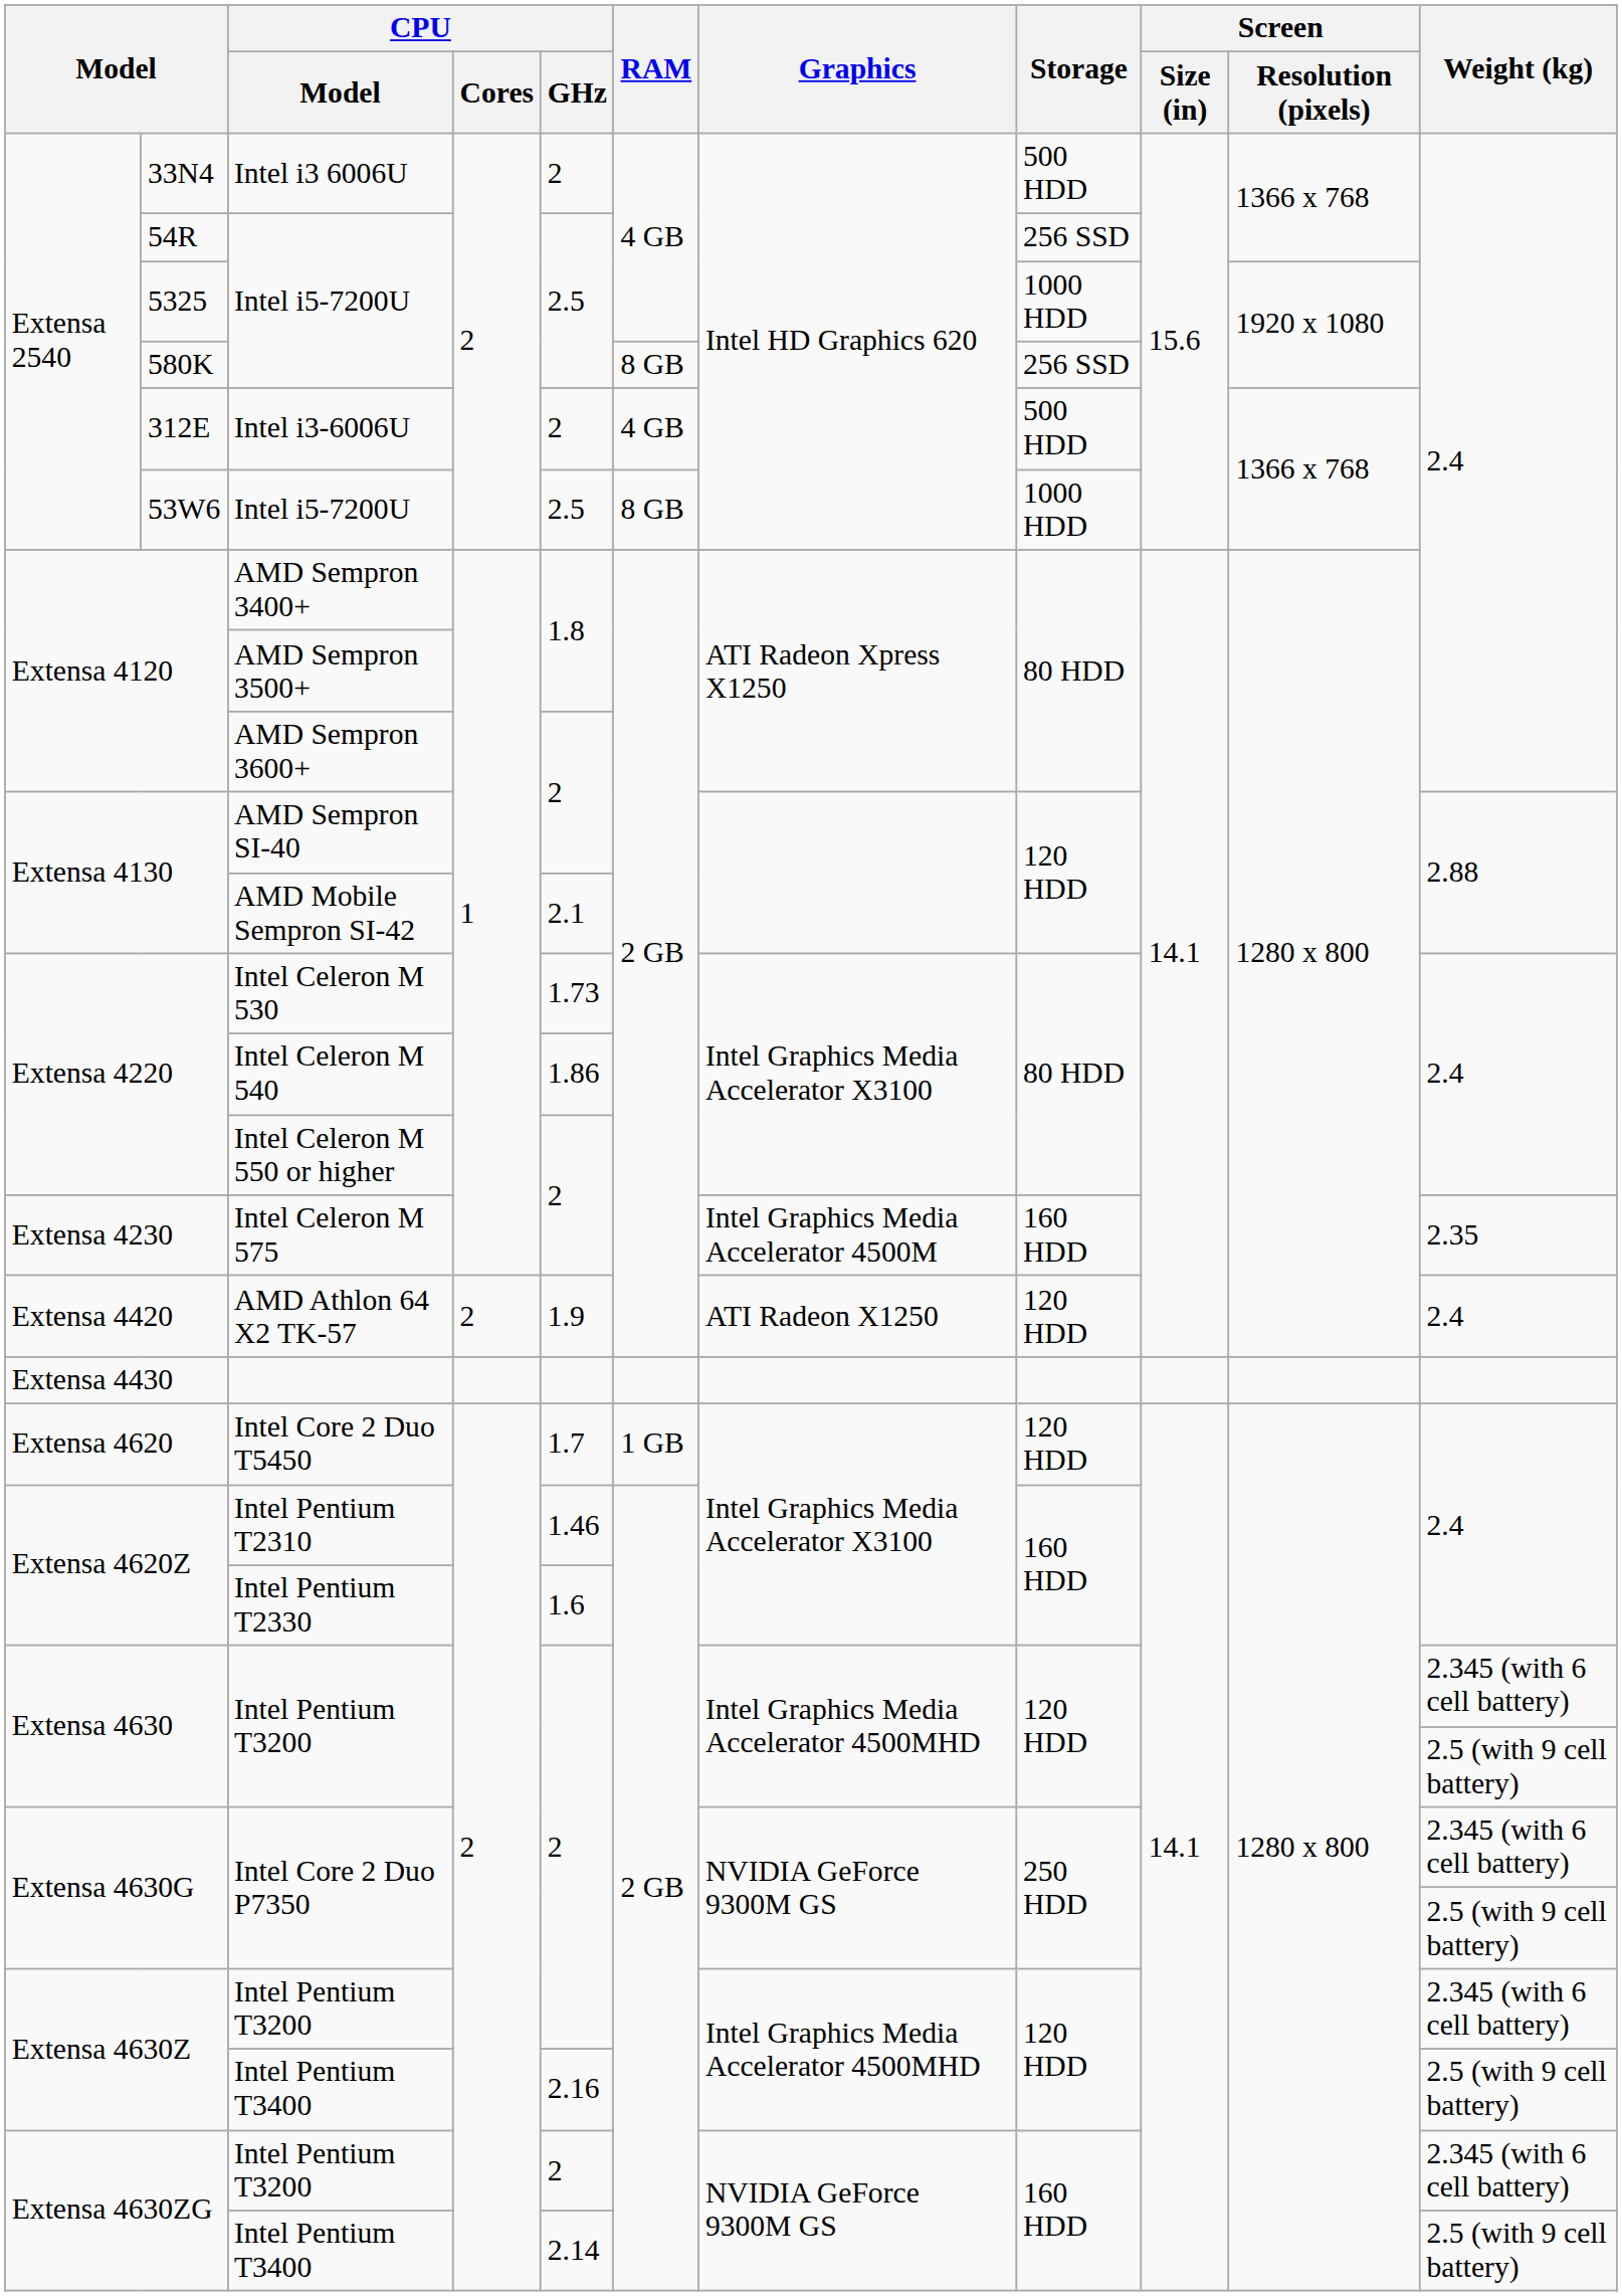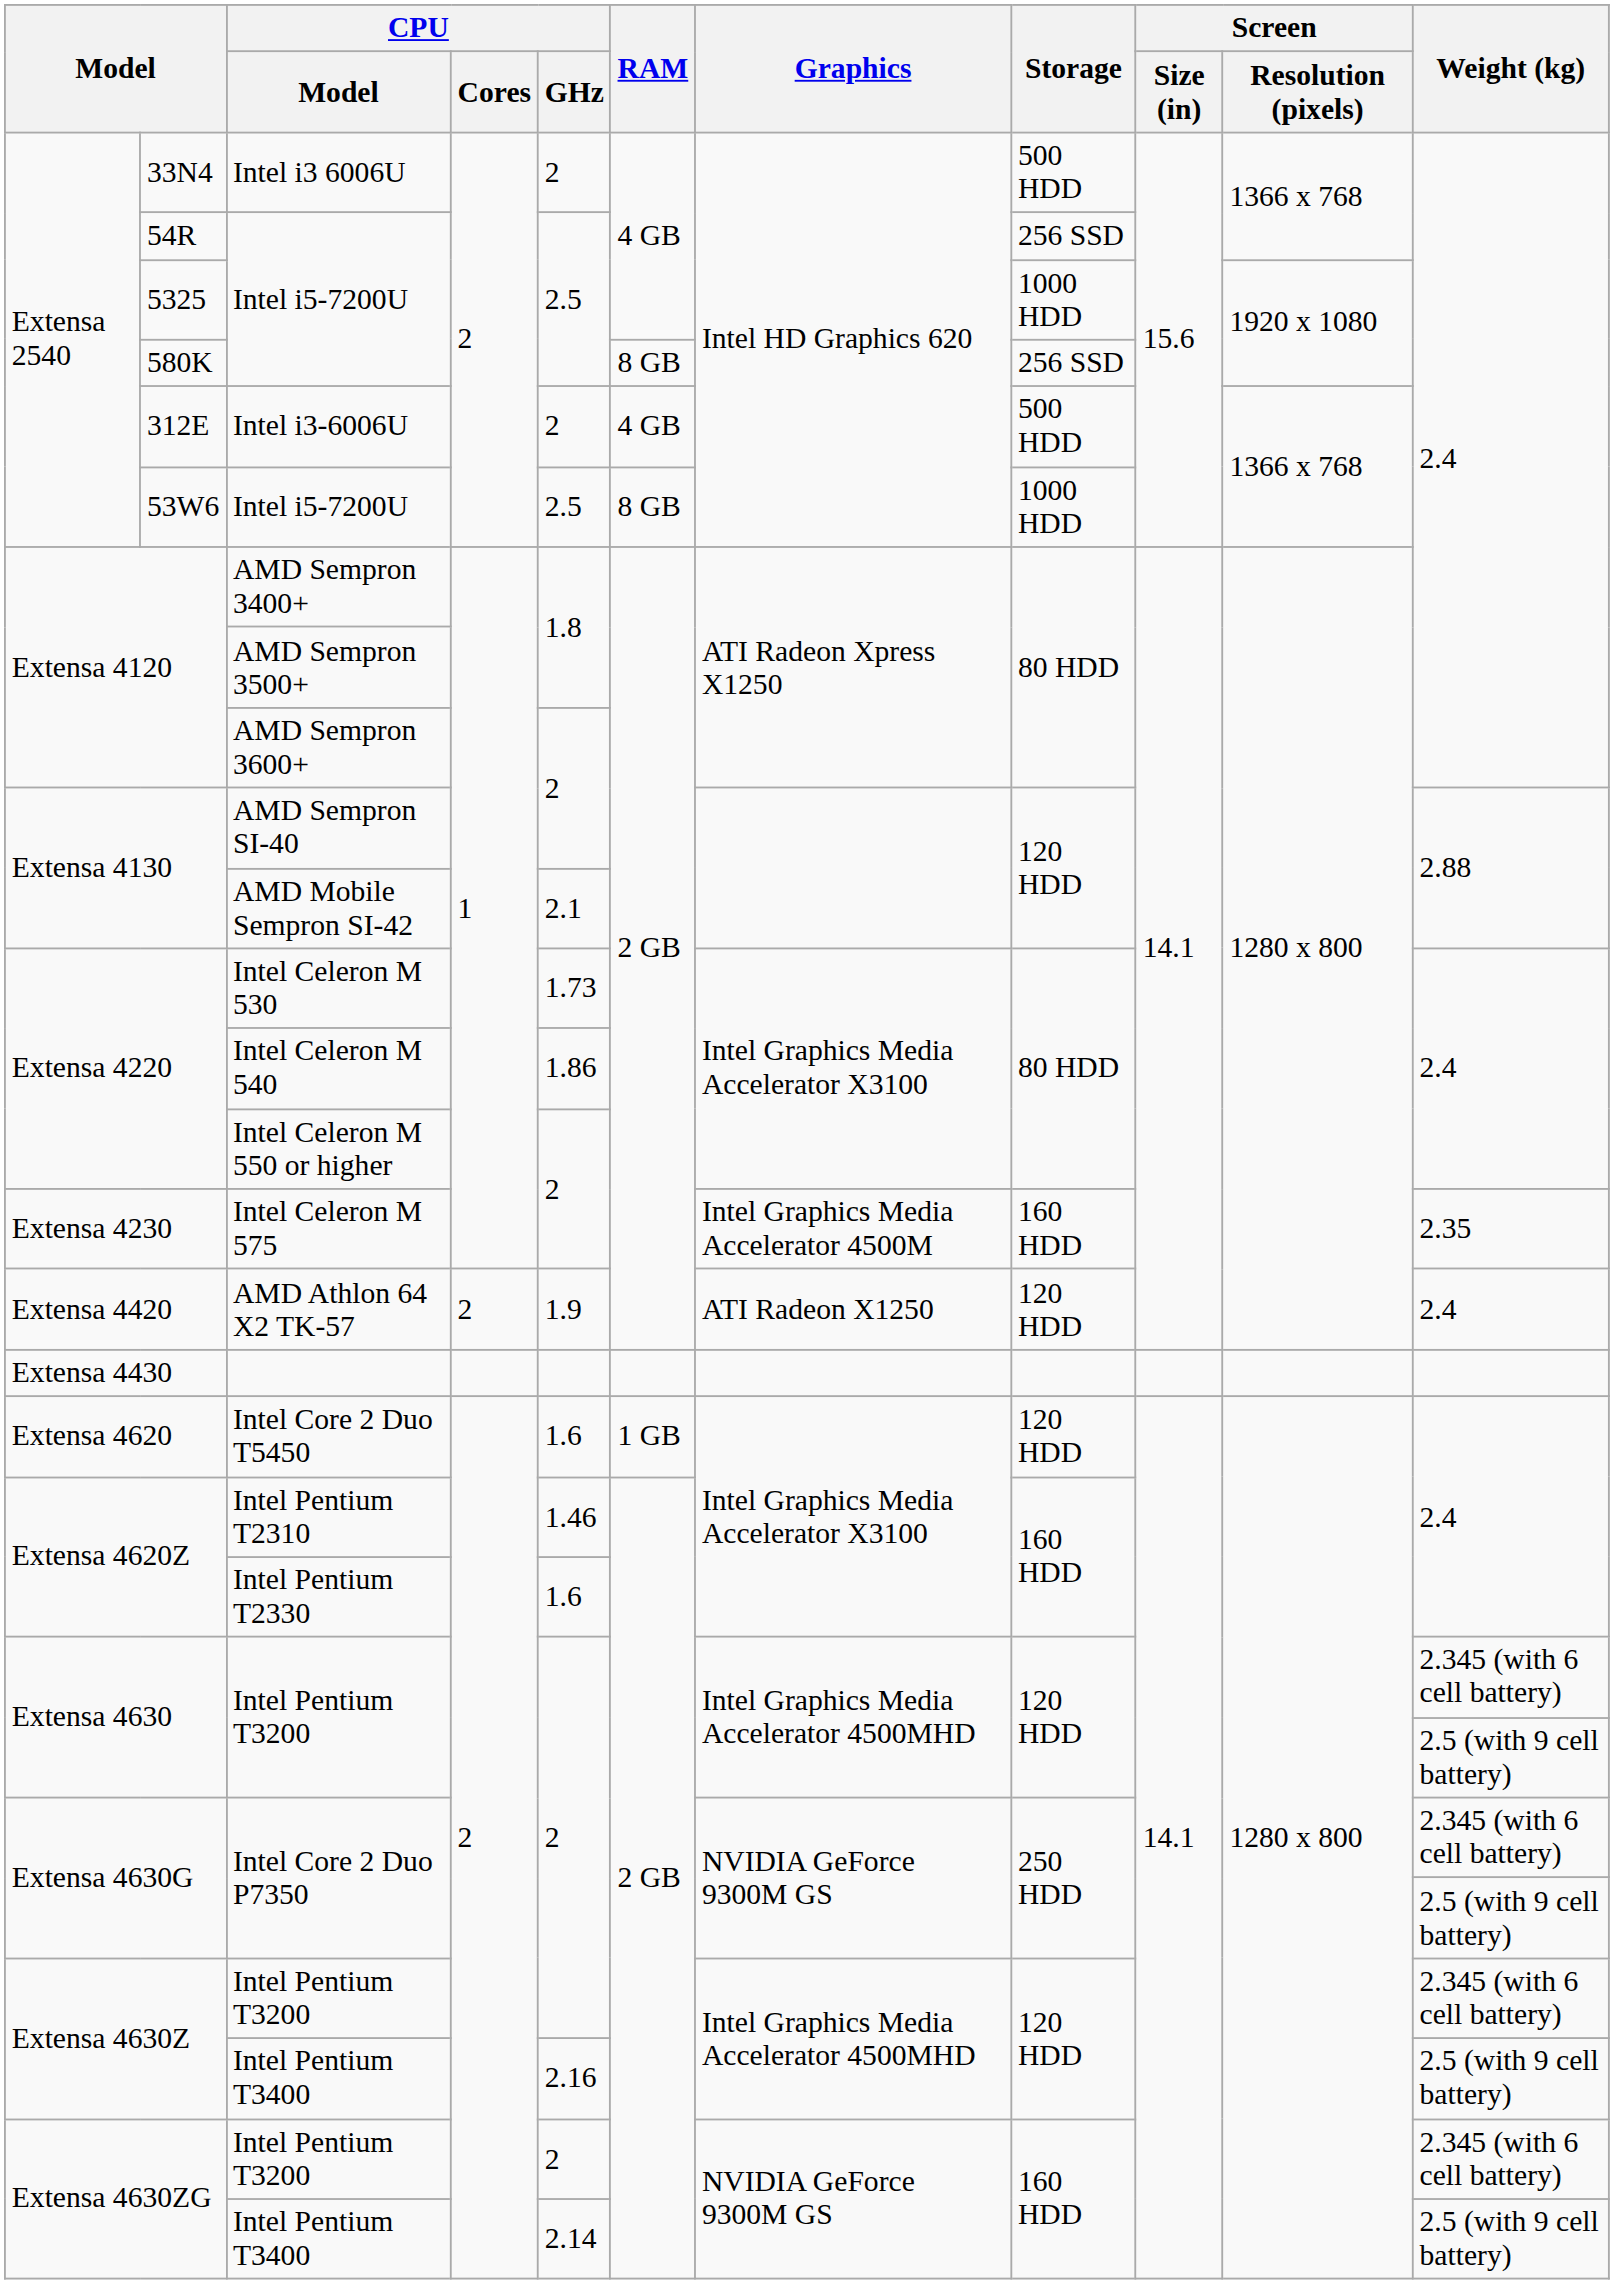Intel Core 2 Duo T5450 | CPU / GHz: 1.7 -> 1.6
